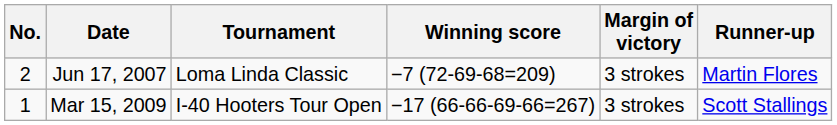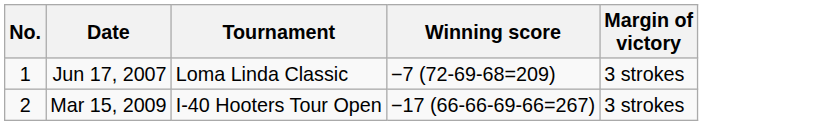- column: Runner-up | Martin Flores | Scott Stallings
Jun 17, 2007 | No.: 2 -> 1
Mar 15, 2009 | No.: 1 -> 2
